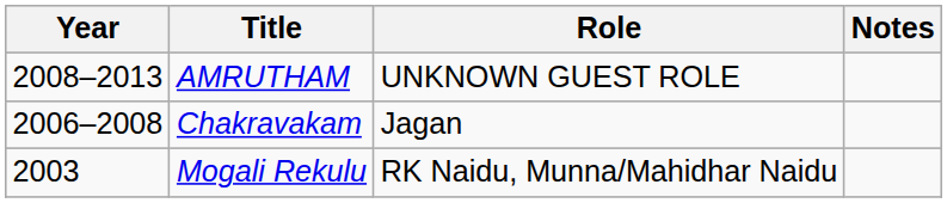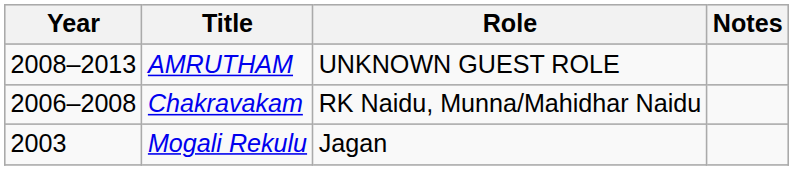Chakravakam | Role: Jagan -> RK Naidu, Munna/Mahidhar Naidu
Mogali Rekulu | Role: RK Naidu, Munna/Mahidhar Naidu -> Jagan
